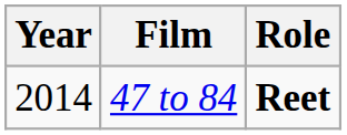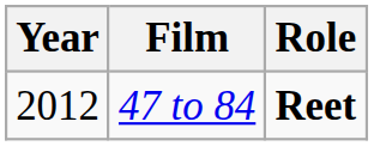47 to 84 | Year: 2014 -> 2012
